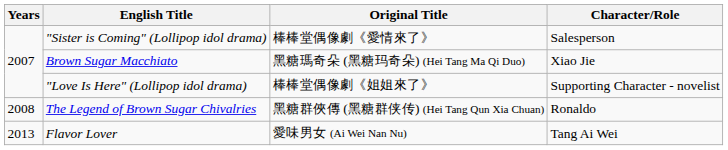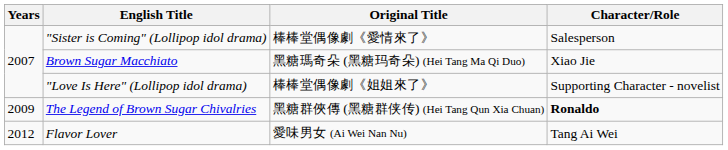The Legend of Brown Sugar Chivalries | Years: 2008 -> 2009
The Legend of Brown Sugar Chivalries | Character/Role: normal -> bold
Flavor Lover | Years: 2013 -> 2012
